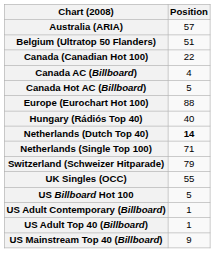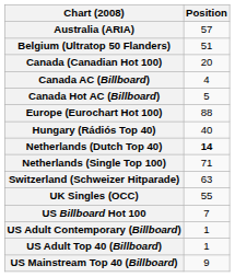Canada (Canadian Hot 100) | Position: 22 -> 20
Switzerland (Schweizer Hitparade) | Position: 79 -> 63
US Billboard Hot 100 | Position: 5 -> 7
